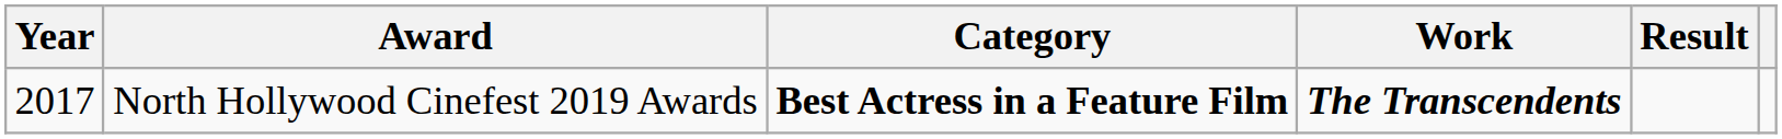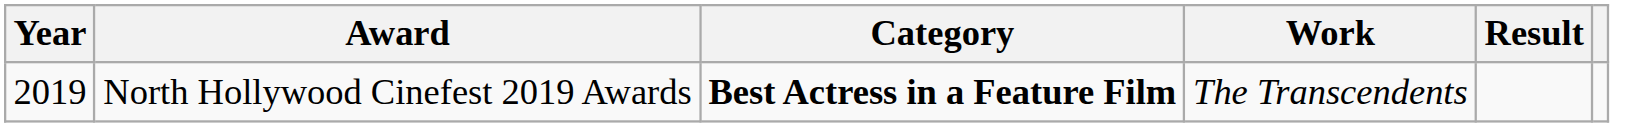North Hollywood Cinefest 2019 Awards | Year: 2017 -> 2019
North Hollywood Cinefest 2019 Awards | Work: bold -> normal
